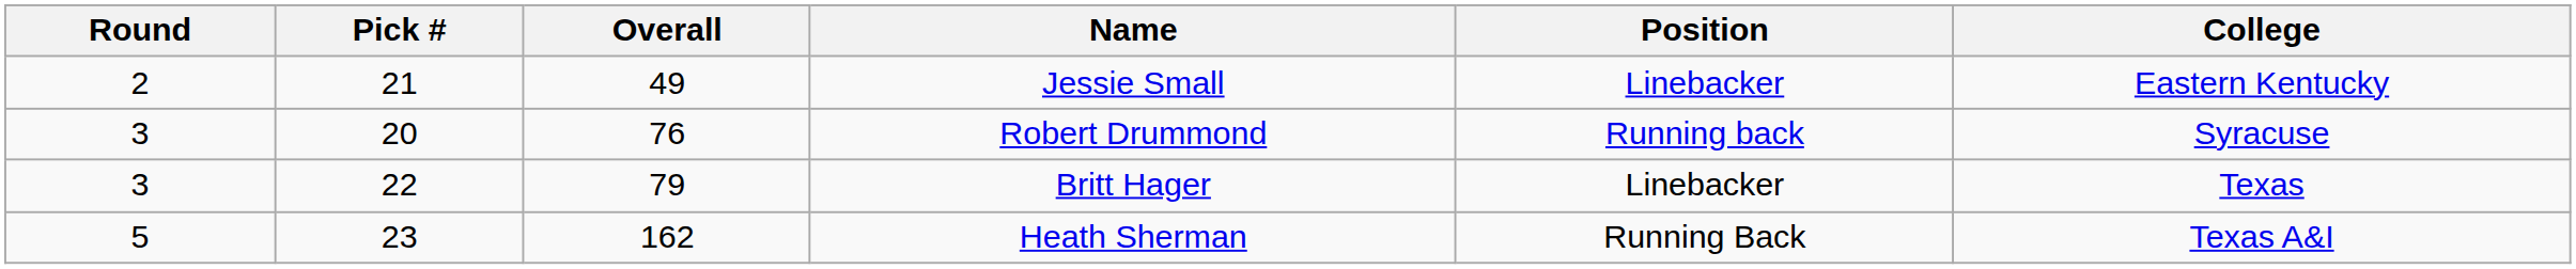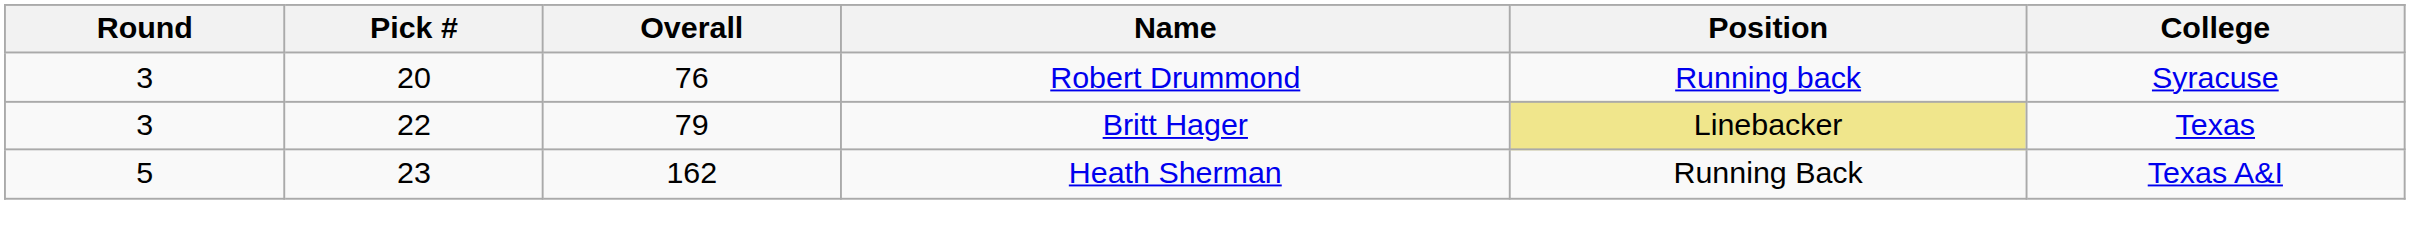- row: 2 | 21 | 49 | Jessie Small | Linebacker | Eastern Kentucky
Britt Hager | Position: no background -> khaki background
